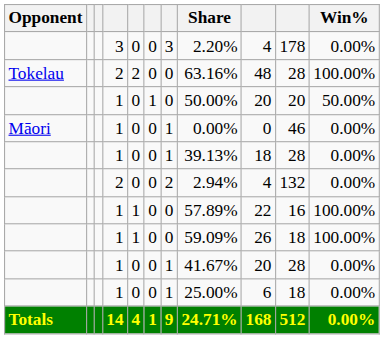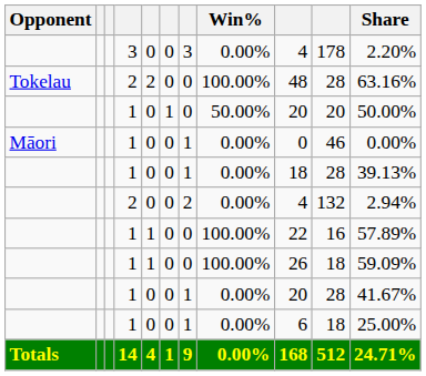columns swapped: Win% <-> Share
